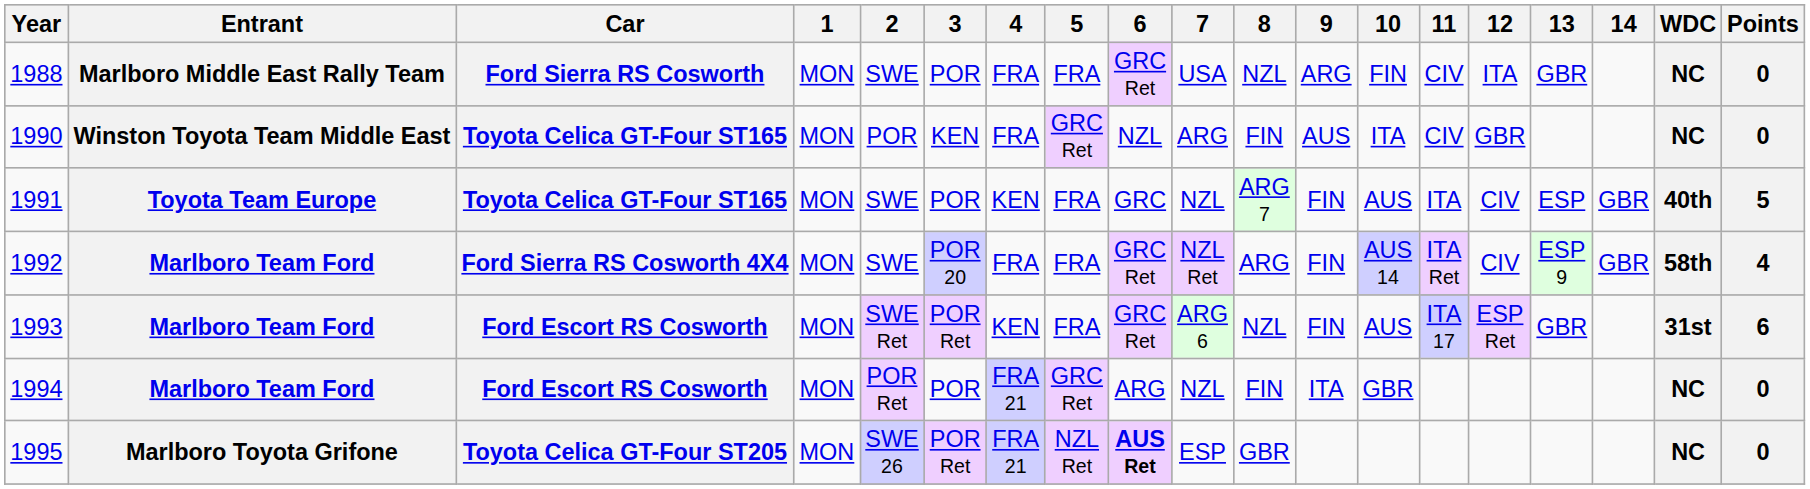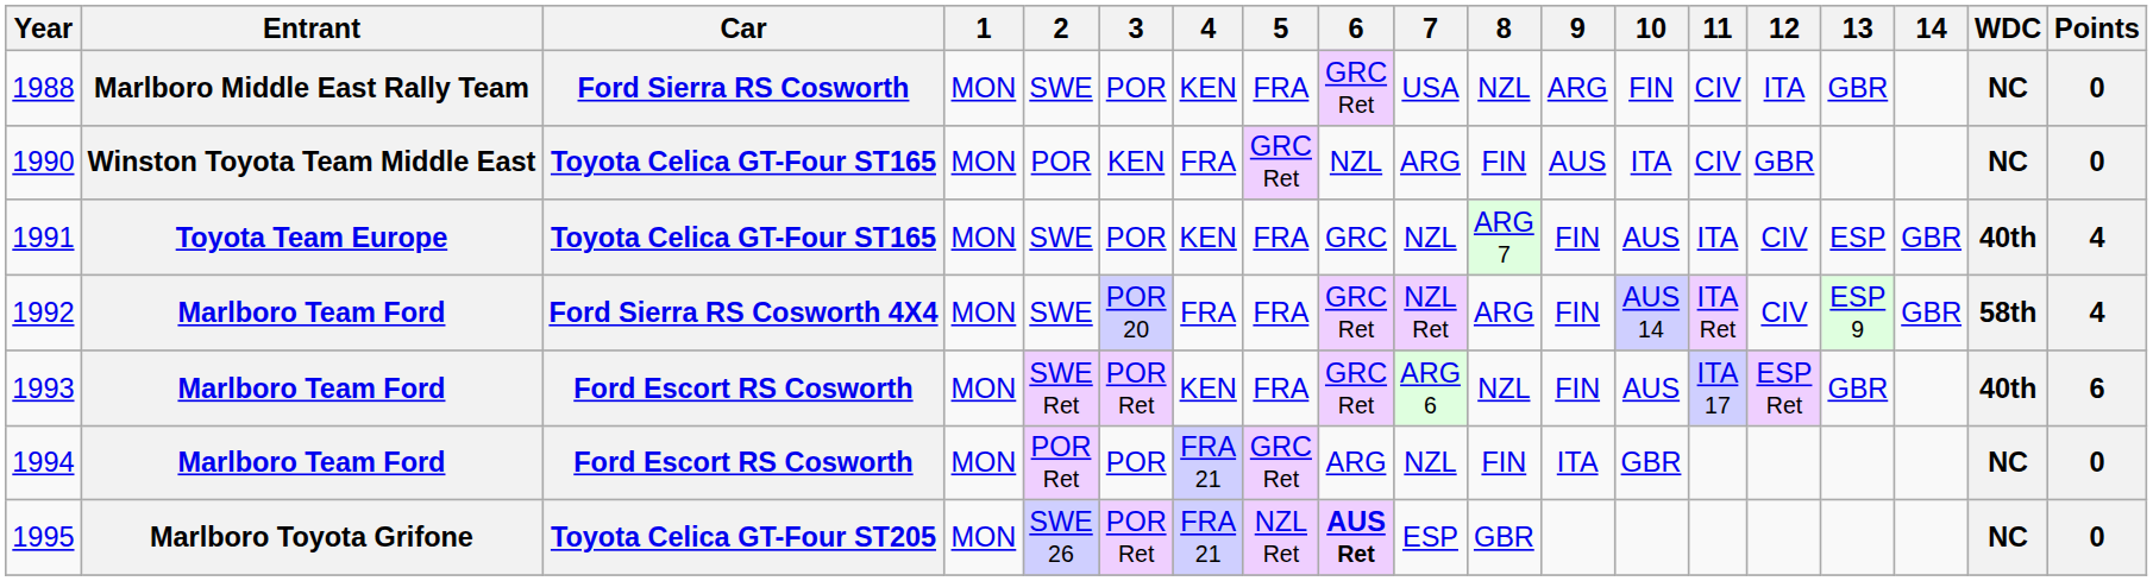1988 | 4: FRA -> KEN
1991 | Points: 5 -> 4
1993 | WDC: 31st -> 40th
